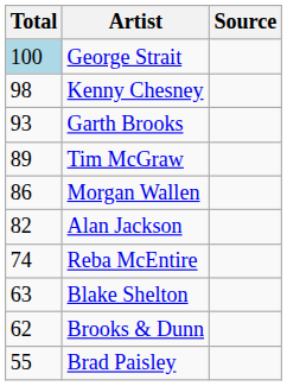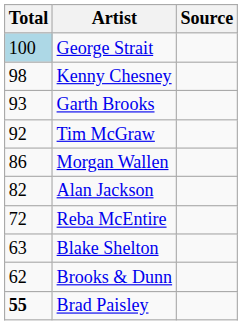Tim McGraw | Total: 89 -> 92
Reba McEntire | Total: 74 -> 72
Brad Paisley | Total: normal -> bold
